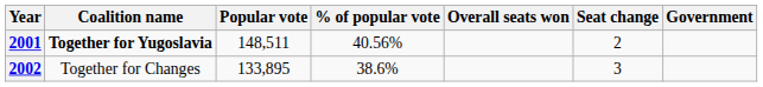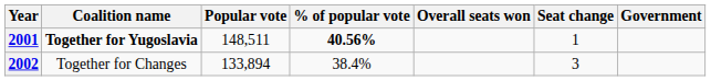2001 | % of popular vote: normal -> bold
2001 | Seat change: 2 -> 1
2002 | Popular vote: 133,895 -> 133,894
2002 | % of popular vote: 38.6% -> 38.4%
